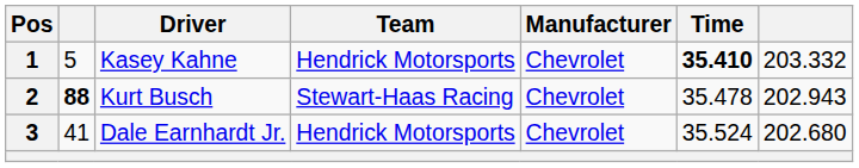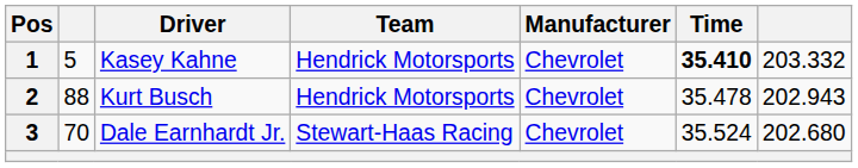2 | column 2: bold -> normal
2 | Team: Stewart-Haas Racing -> Hendrick Motorsports
3 | column 2: 41 -> 70
3 | Team: Hendrick Motorsports -> Stewart-Haas Racing
